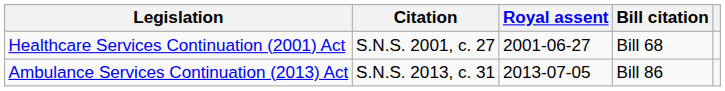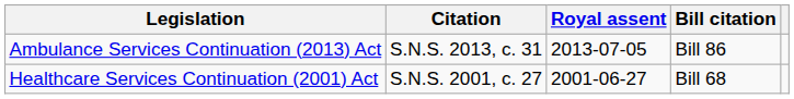rows swapped: Ambulance Services Continuation (2013) Act <-> Healthcare Services Continuation (2001) Act
